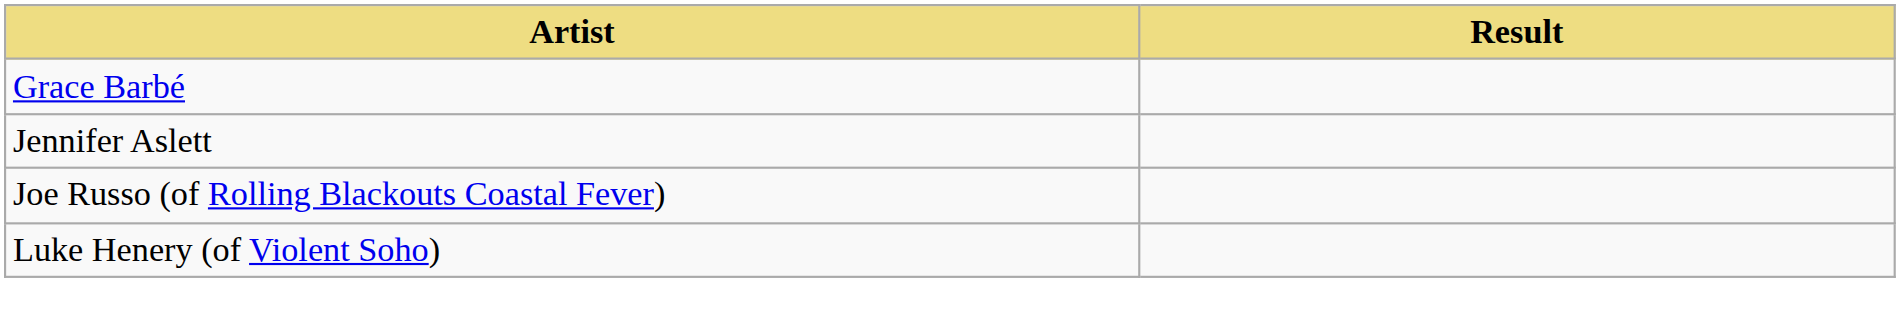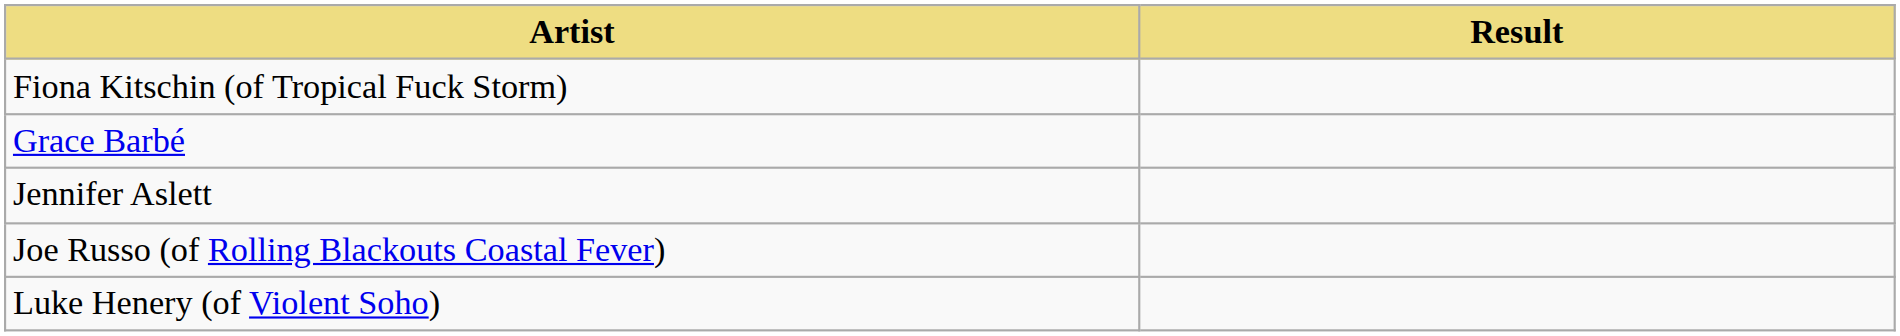+ row: Fiona Kitschin (of Tropical Fuck Storm)
